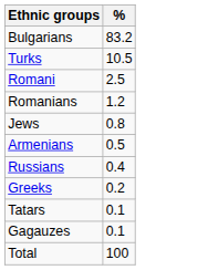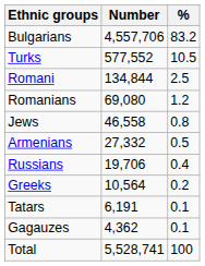+ column: Number | 4,557,706 | 577,552 | 134,844 | 69,080 | 46,558 | 27,332 | 19,706 | 10,564 | 6,191 | 4,362 | 5,528,741
